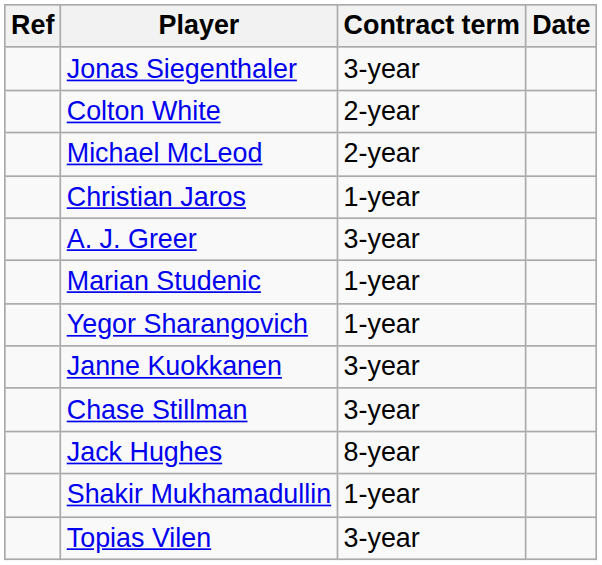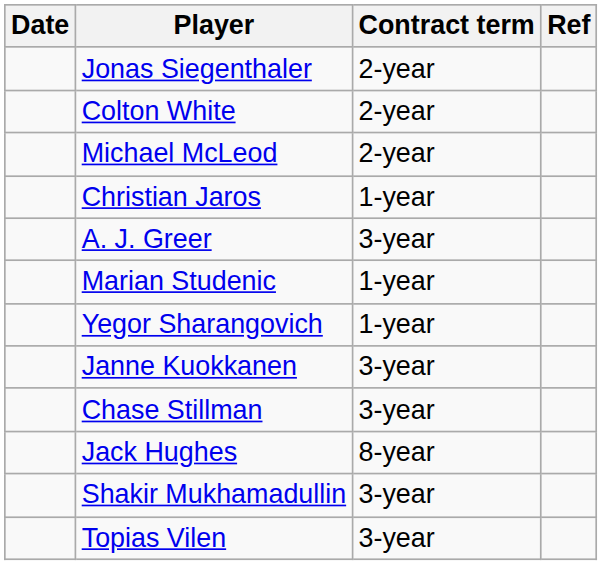columns swapped: Date <-> Ref
Jonas Siegenthaler | Contract term: 3-year -> 2-year
Shakir Mukhamadullin | Contract term: 1-year -> 3-year
